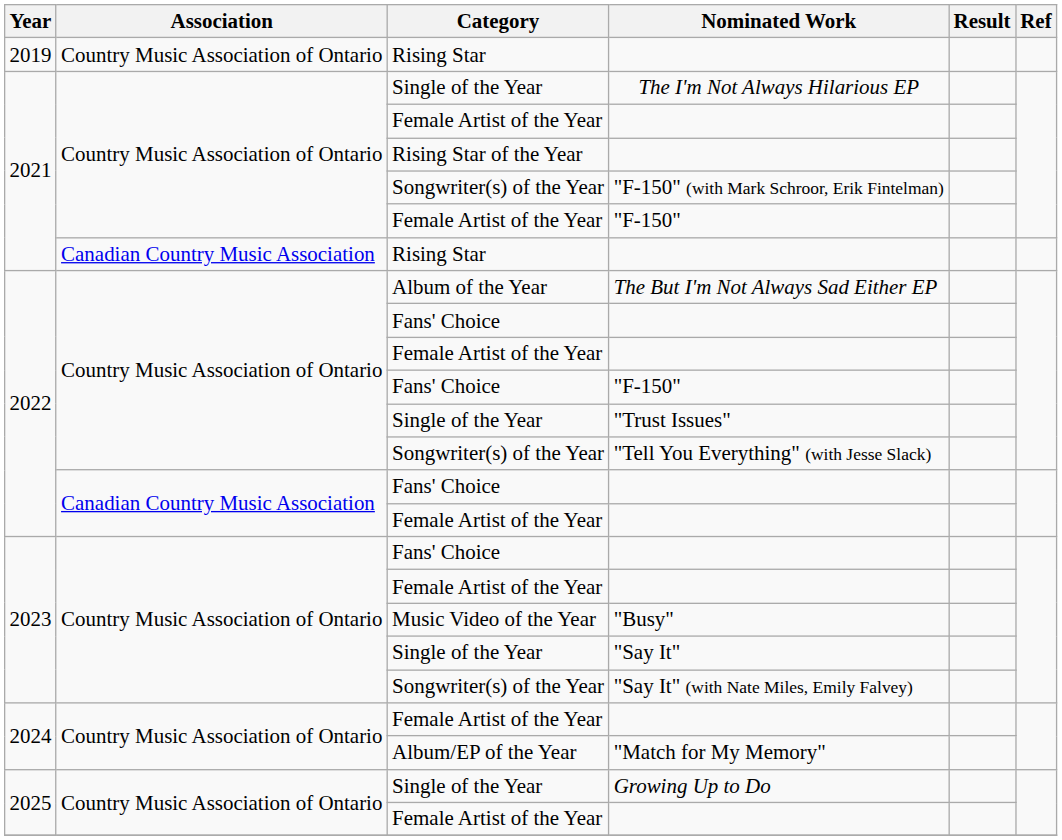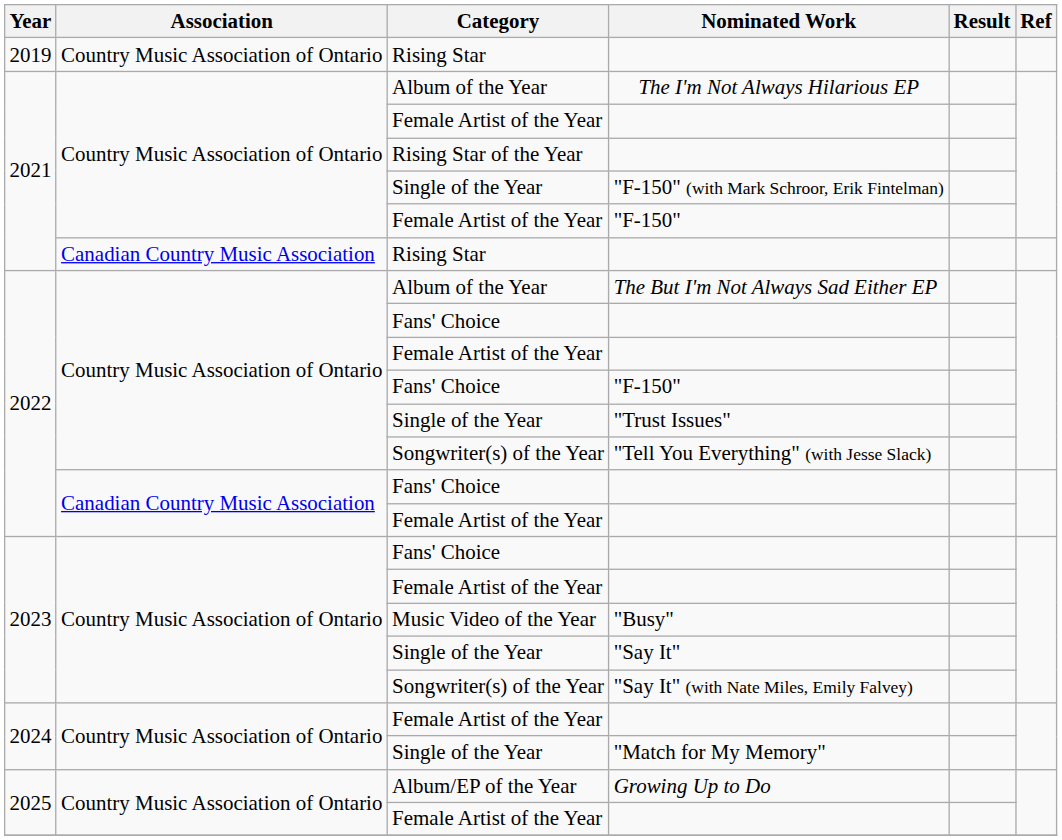The I'm Not Always Hilarious EP | Category: Single of the Year -> Album of the Year
"F-150" (with Mark Schroor, Erik Fintelman) | Category: Songwriter(s) of the Year -> Single of the Year
"Match for My Memory" | Category: Album/EP of the Year -> Single of the Year
Growing Up to Do | Category: Single of the Year -> Album/EP of the Year
